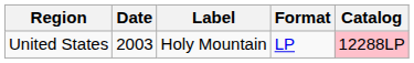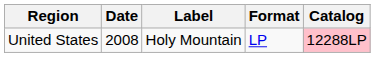United States | Date: 2003 -> 2008
